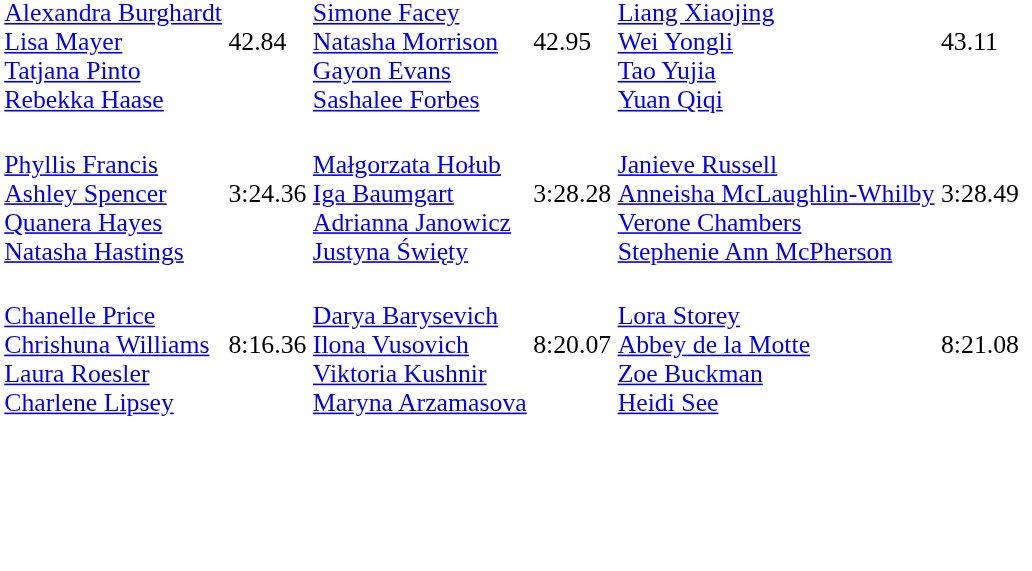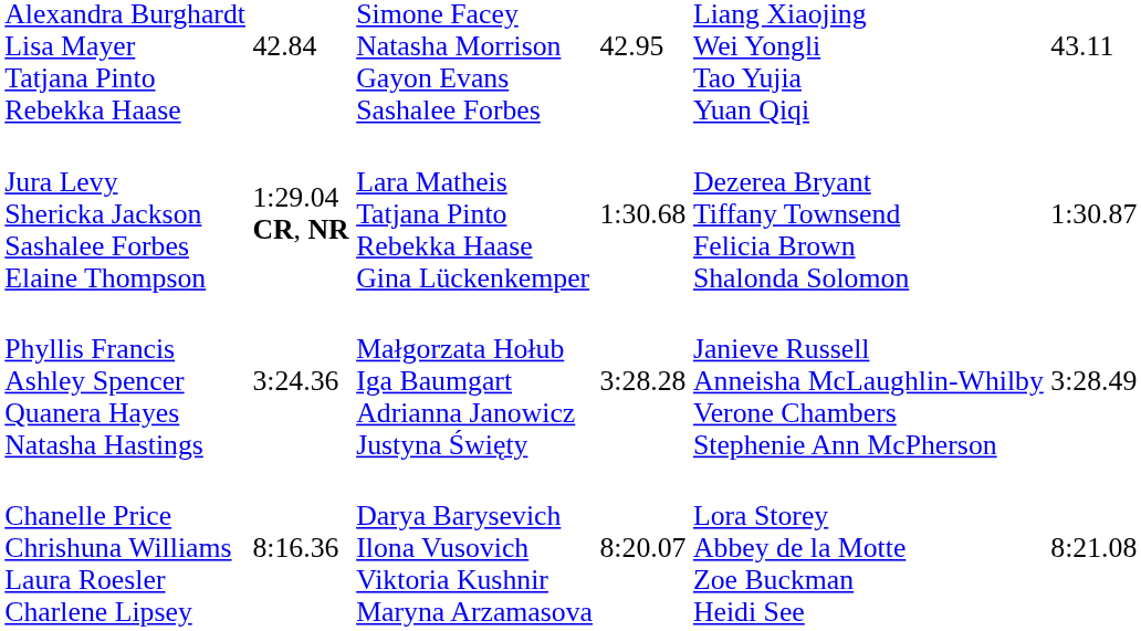+ row: Jura Levy Shericka Jackson Sashalee Forbes Elaine Thompson | 1:29.04 CR, NR | Lara Matheis Tatjana Pinto Rebekka Haase Gina Lückenkemper | 1:30.68 | Dezerea Bryant Tiffany Townsend Felicia Brown Shalonda Solomon | 1:30.87
